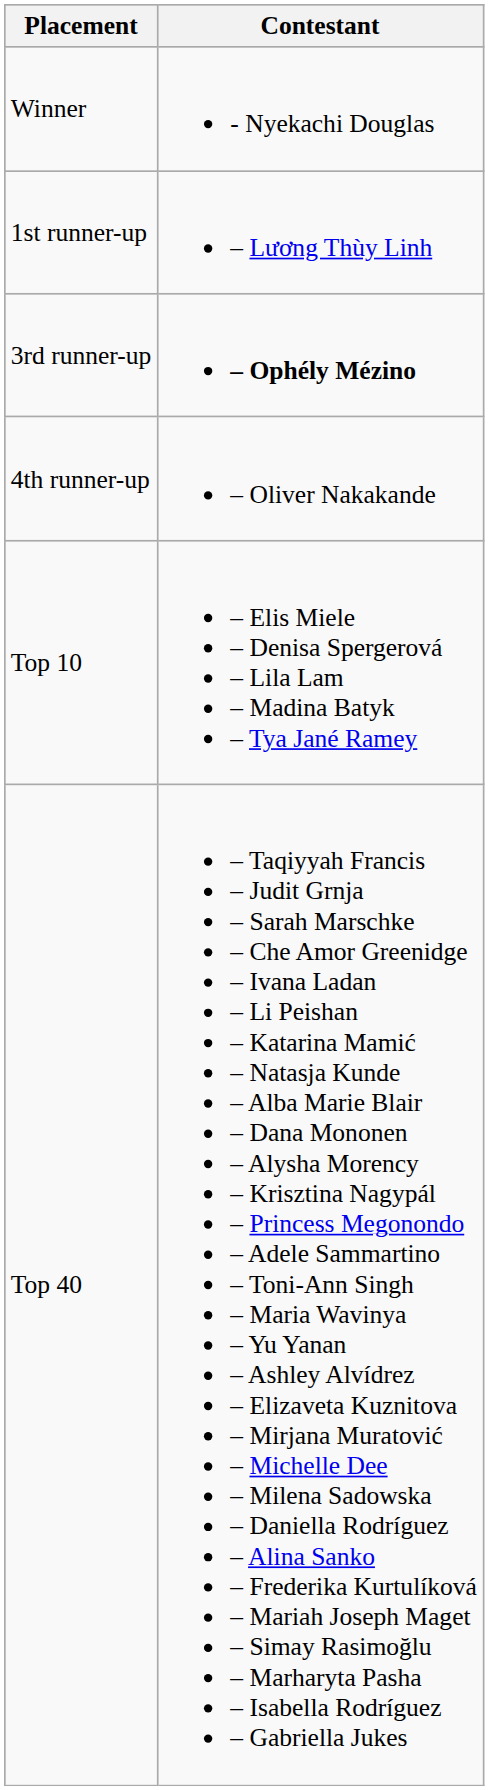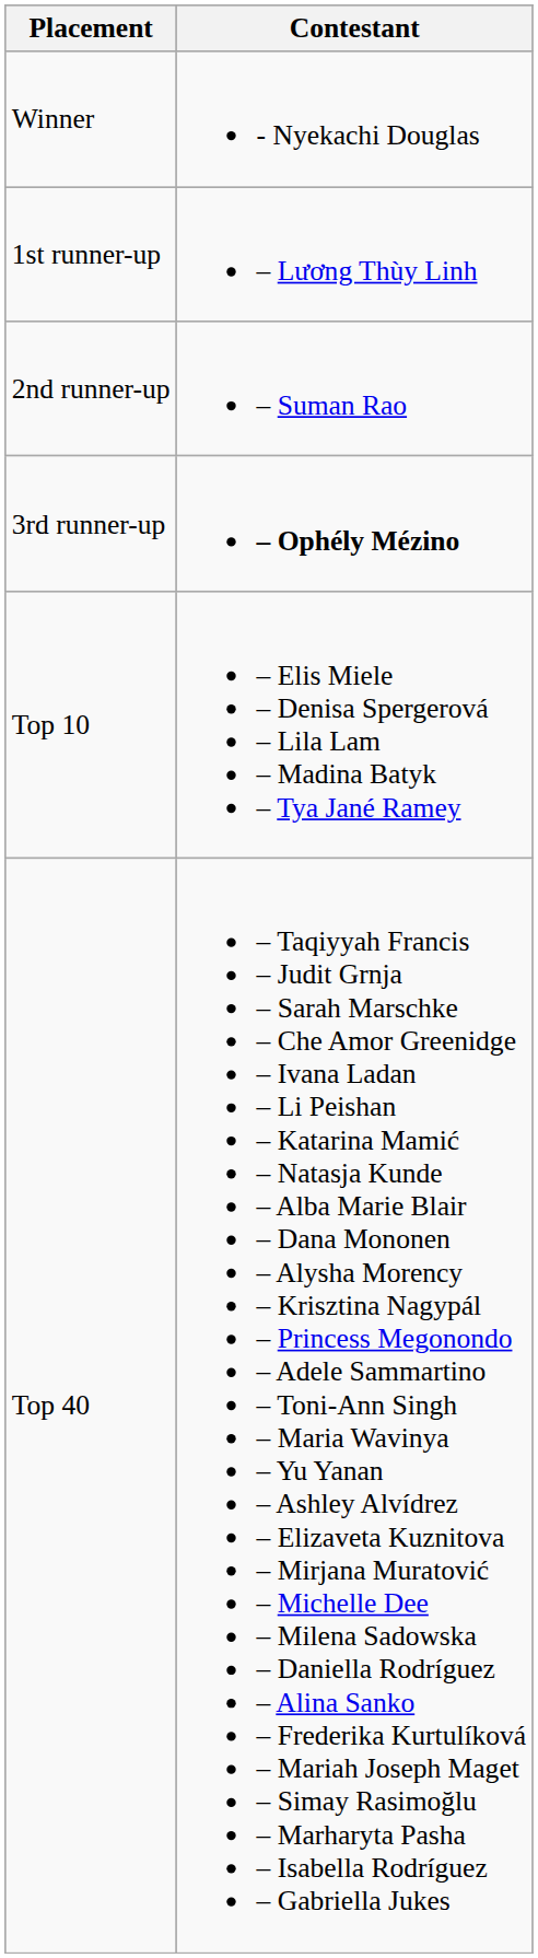+ row: 2nd runner-up | – Suman Rao
- row: 4th runner-up | – Oliver Nakakande
